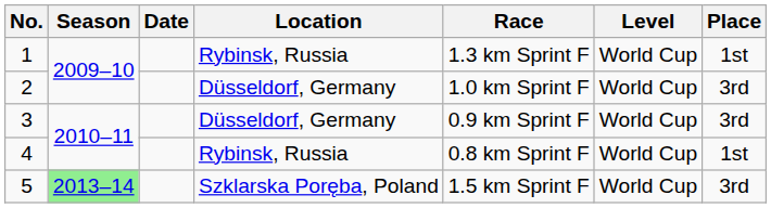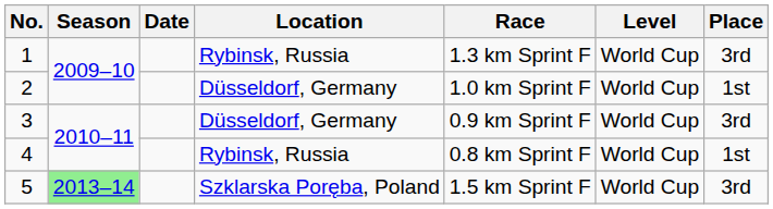1 | Place: 1st -> 3rd
2 | Place: 3rd -> 1st
